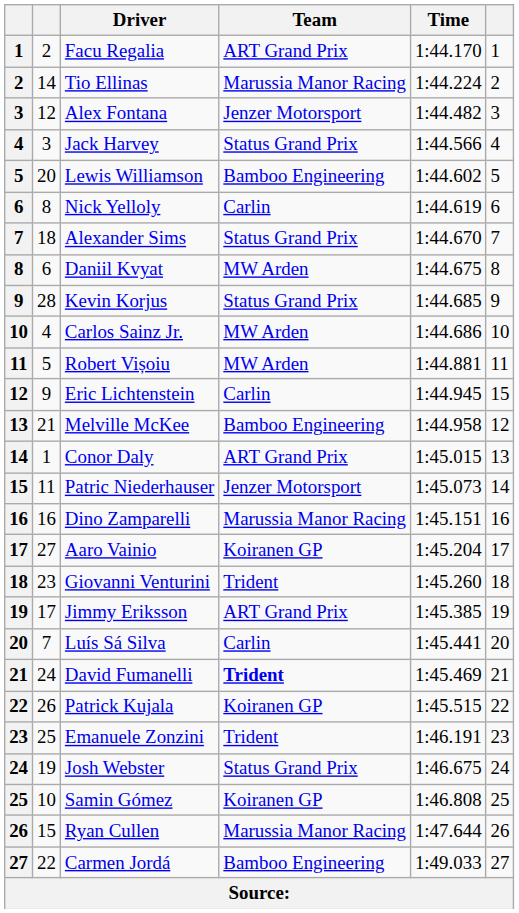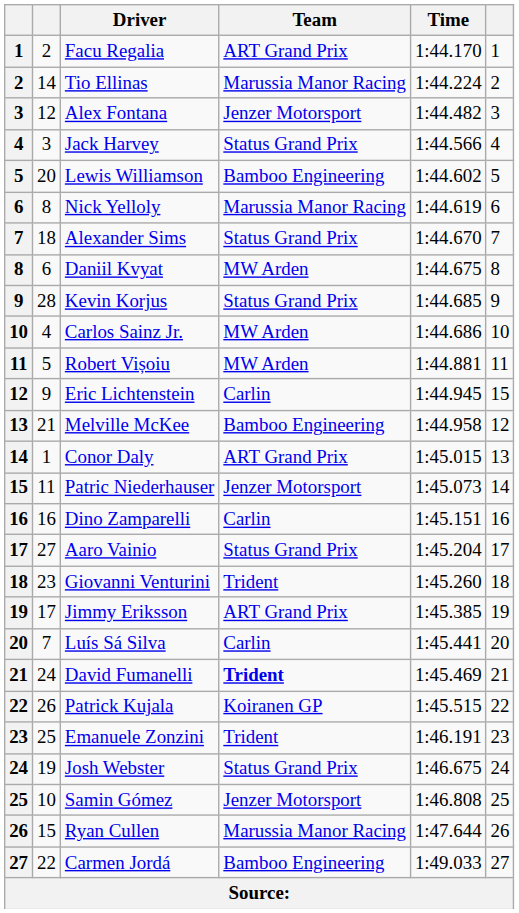Nick Yelloly | Team: Carlin -> Marussia Manor Racing
Dino Zamparelli | Team: Marussia Manor Racing -> Carlin
Aaro Vainio | Team: Koiranen GP -> Status Grand Prix
Samin Gómez | Team: Koiranen GP -> Jenzer Motorsport
